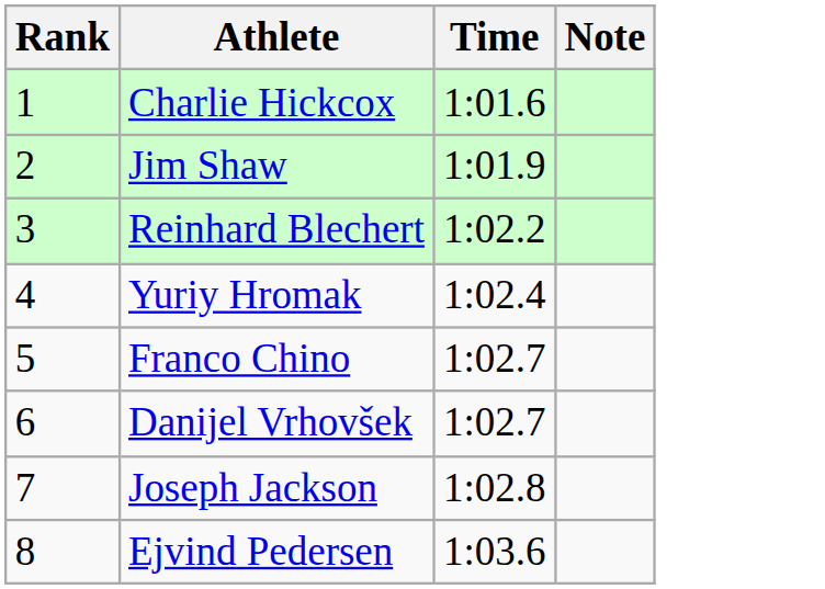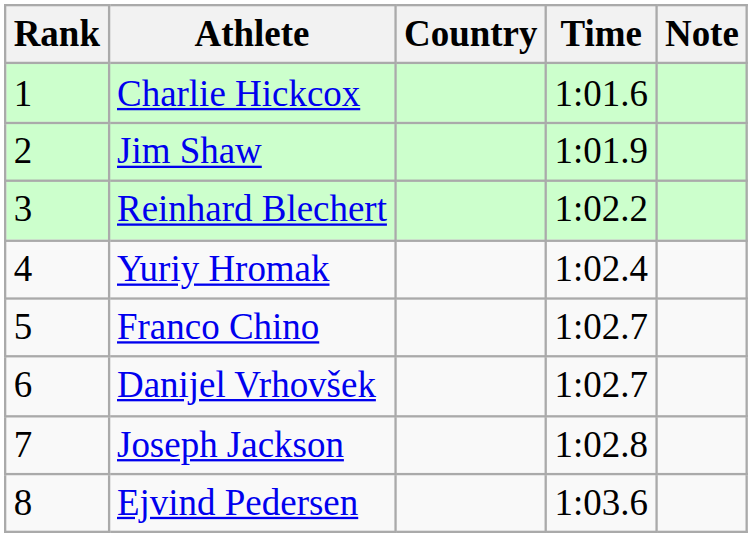+ column: Country
